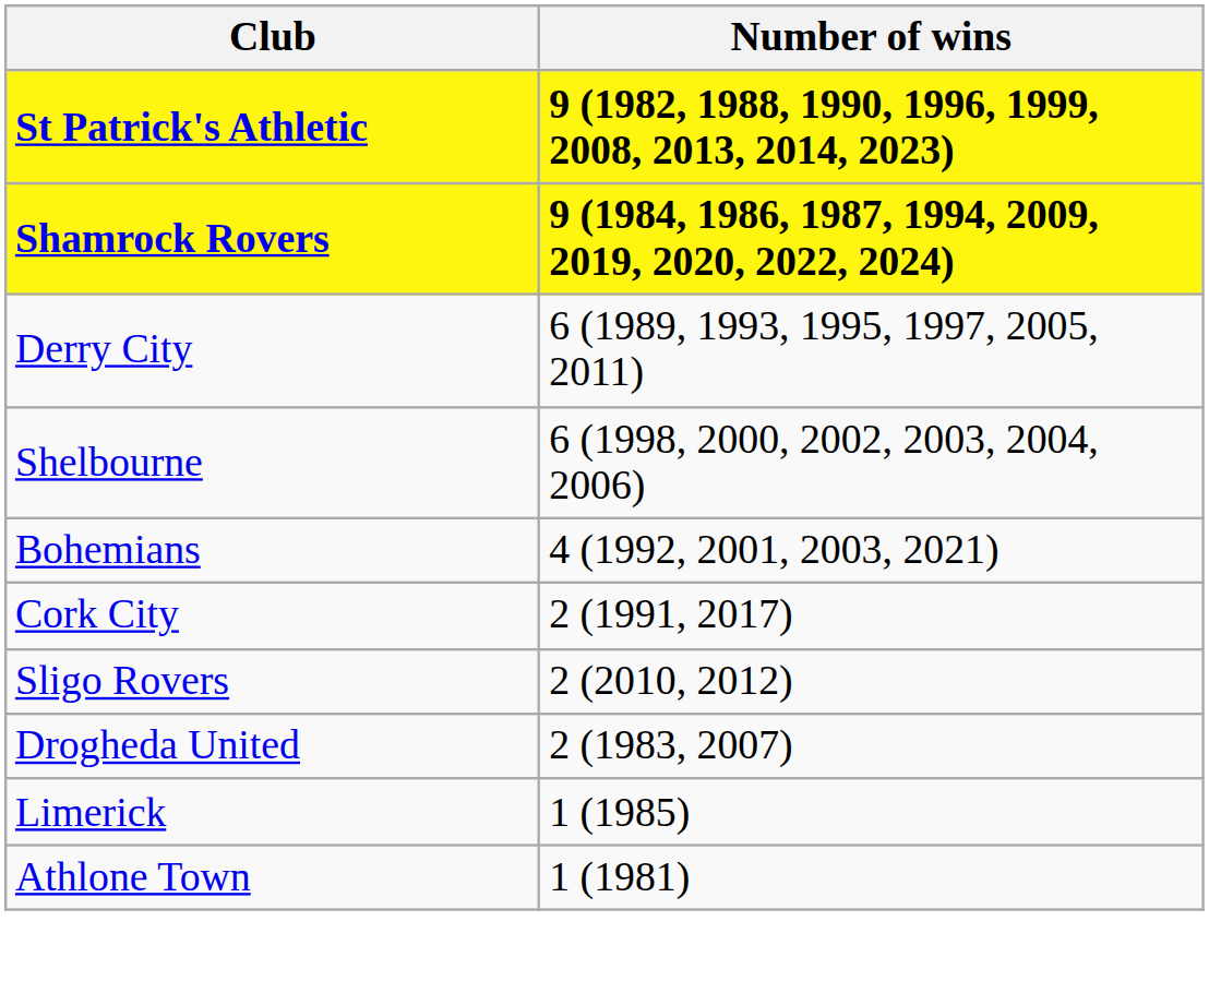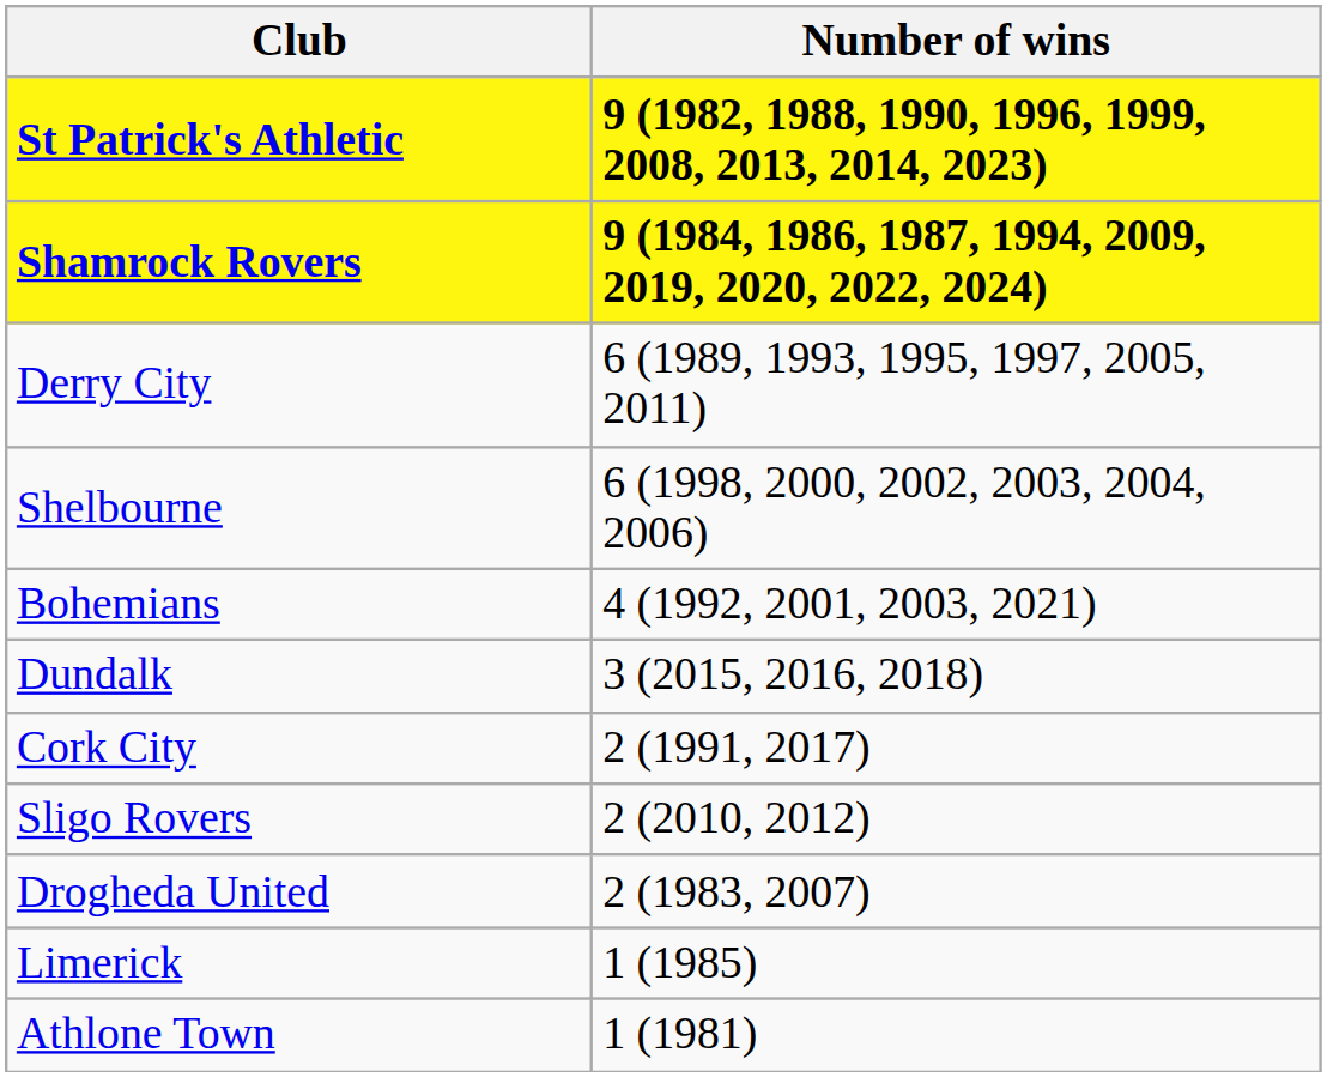+ row: Dundalk | 3 (2015, 2016, 2018)
